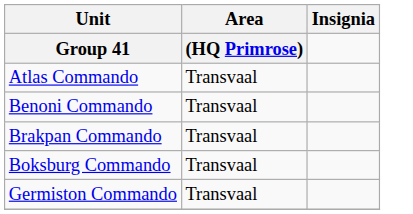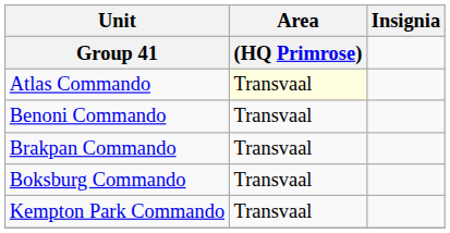Atlas Commando | Area / (HQ Primrose): no background -> lightyellow background
- row: Germiston Commando | Transvaal
+ row: Kempton Park Commando | Transvaal
